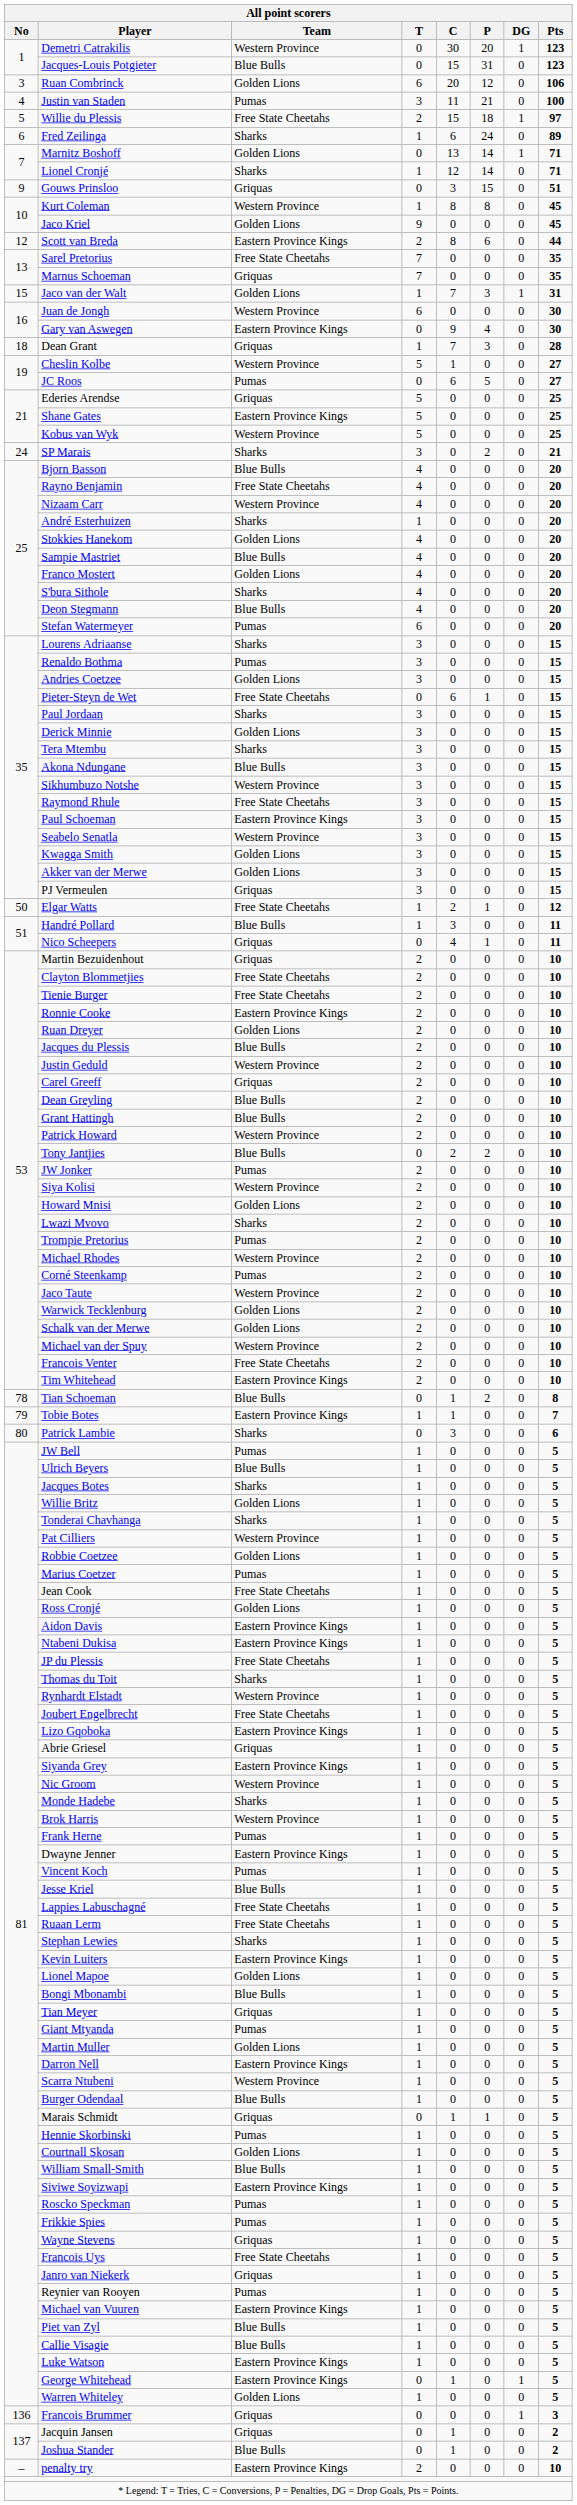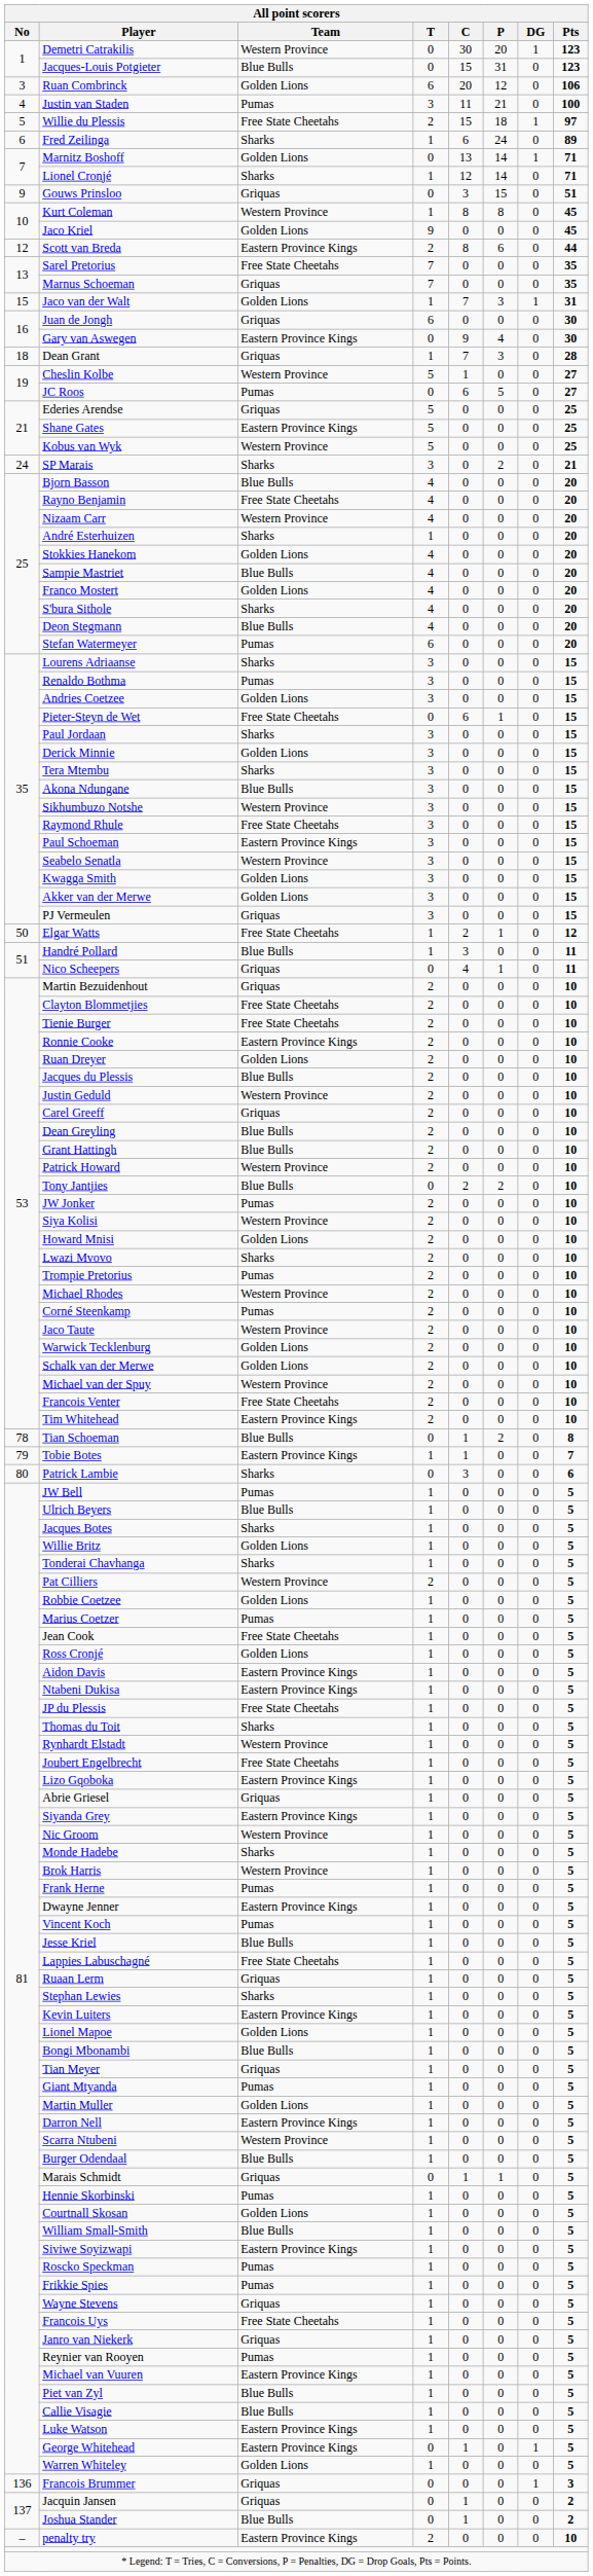Juan de Jongh | Team: Western Province -> Griquas
Pat Cilliers | T: 1 -> 2
Ruaan Lerm | Team: Free State Cheetahs -> Griquas
